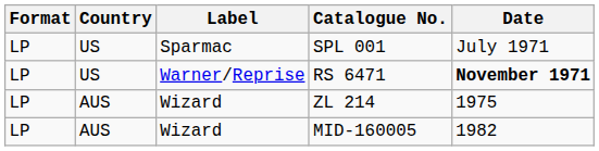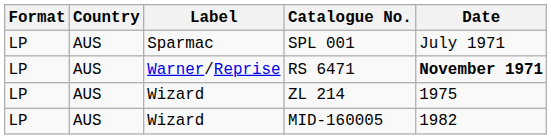SPL 001 | Country: US -> AUS
RS 6471 | Country: US -> AUS
